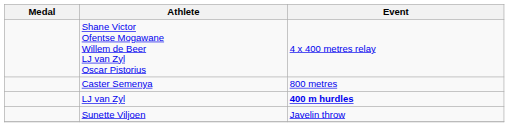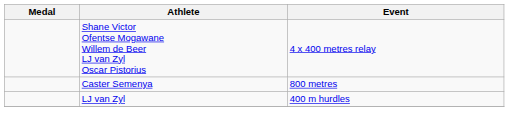LJ van Zyl | Event: bold -> normal
- row: Sunette Viljoen | Javelin throw
